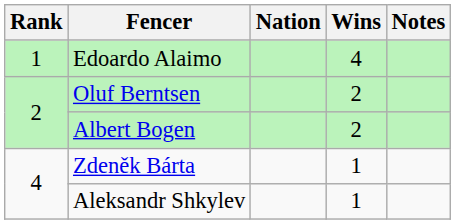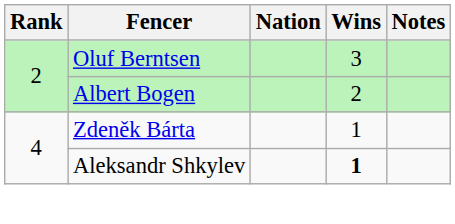- row: 1 | Edoardo Alaimo | 4
Oluf Berntsen | Wins: 2 -> 3
Aleksandr Shkylev | Wins: normal -> bold
